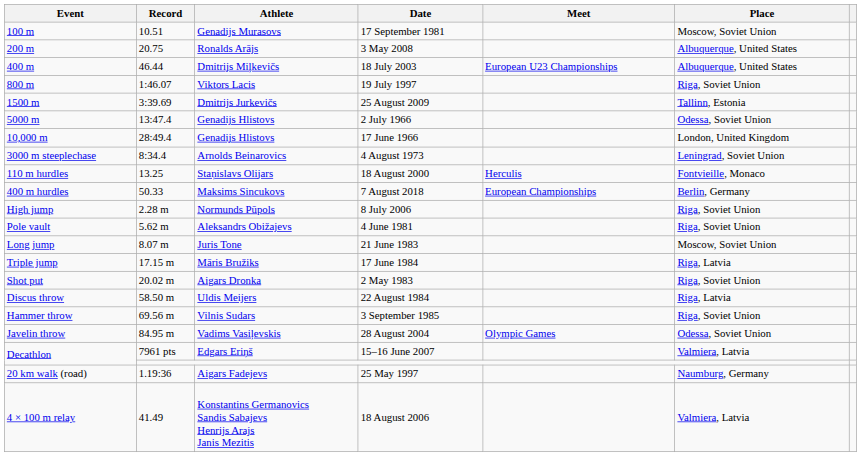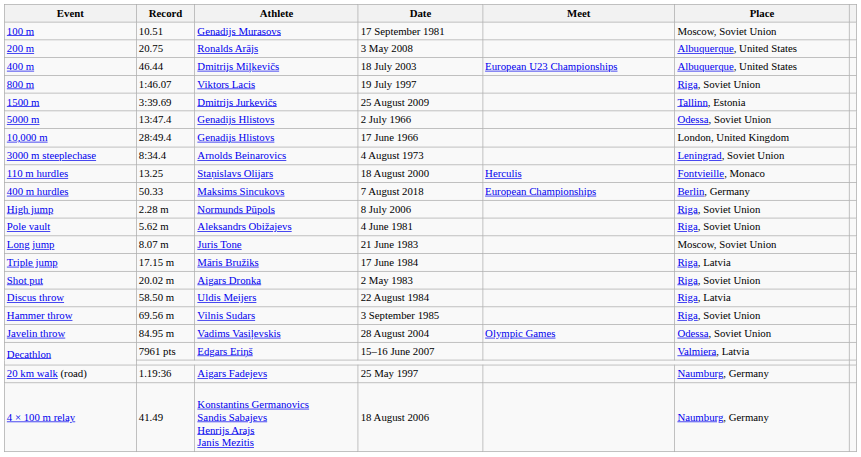18 August 2006 | Place: Valmiera, Latvia -> Naumburg, Germany
